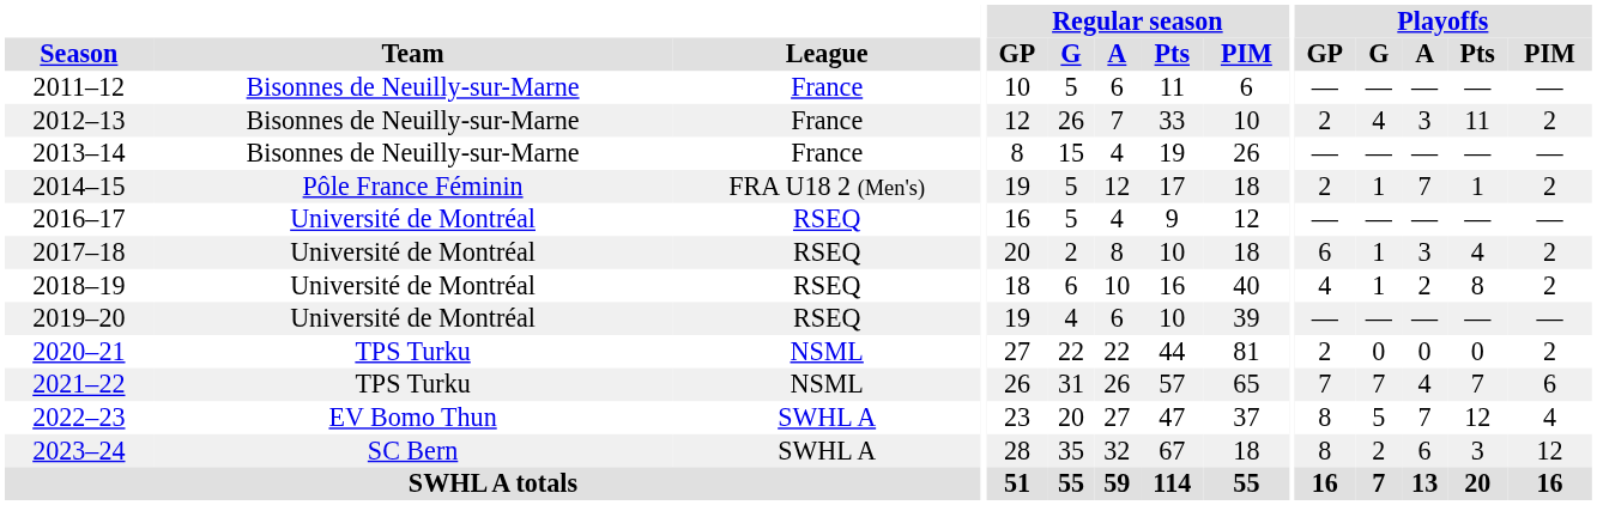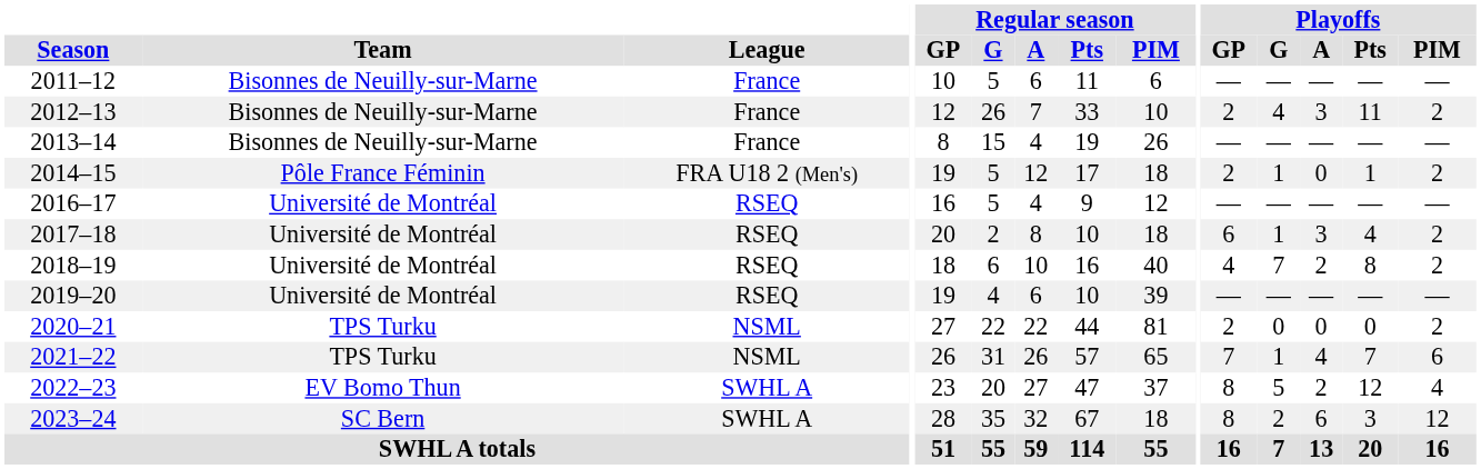2014–15 | Playoffs / A: 7 -> 0
2018–19 | Playoffs / G: 1 -> 7
2021–22 | Playoffs / G: 7 -> 1
2022–23 | Playoffs / A: 7 -> 2
